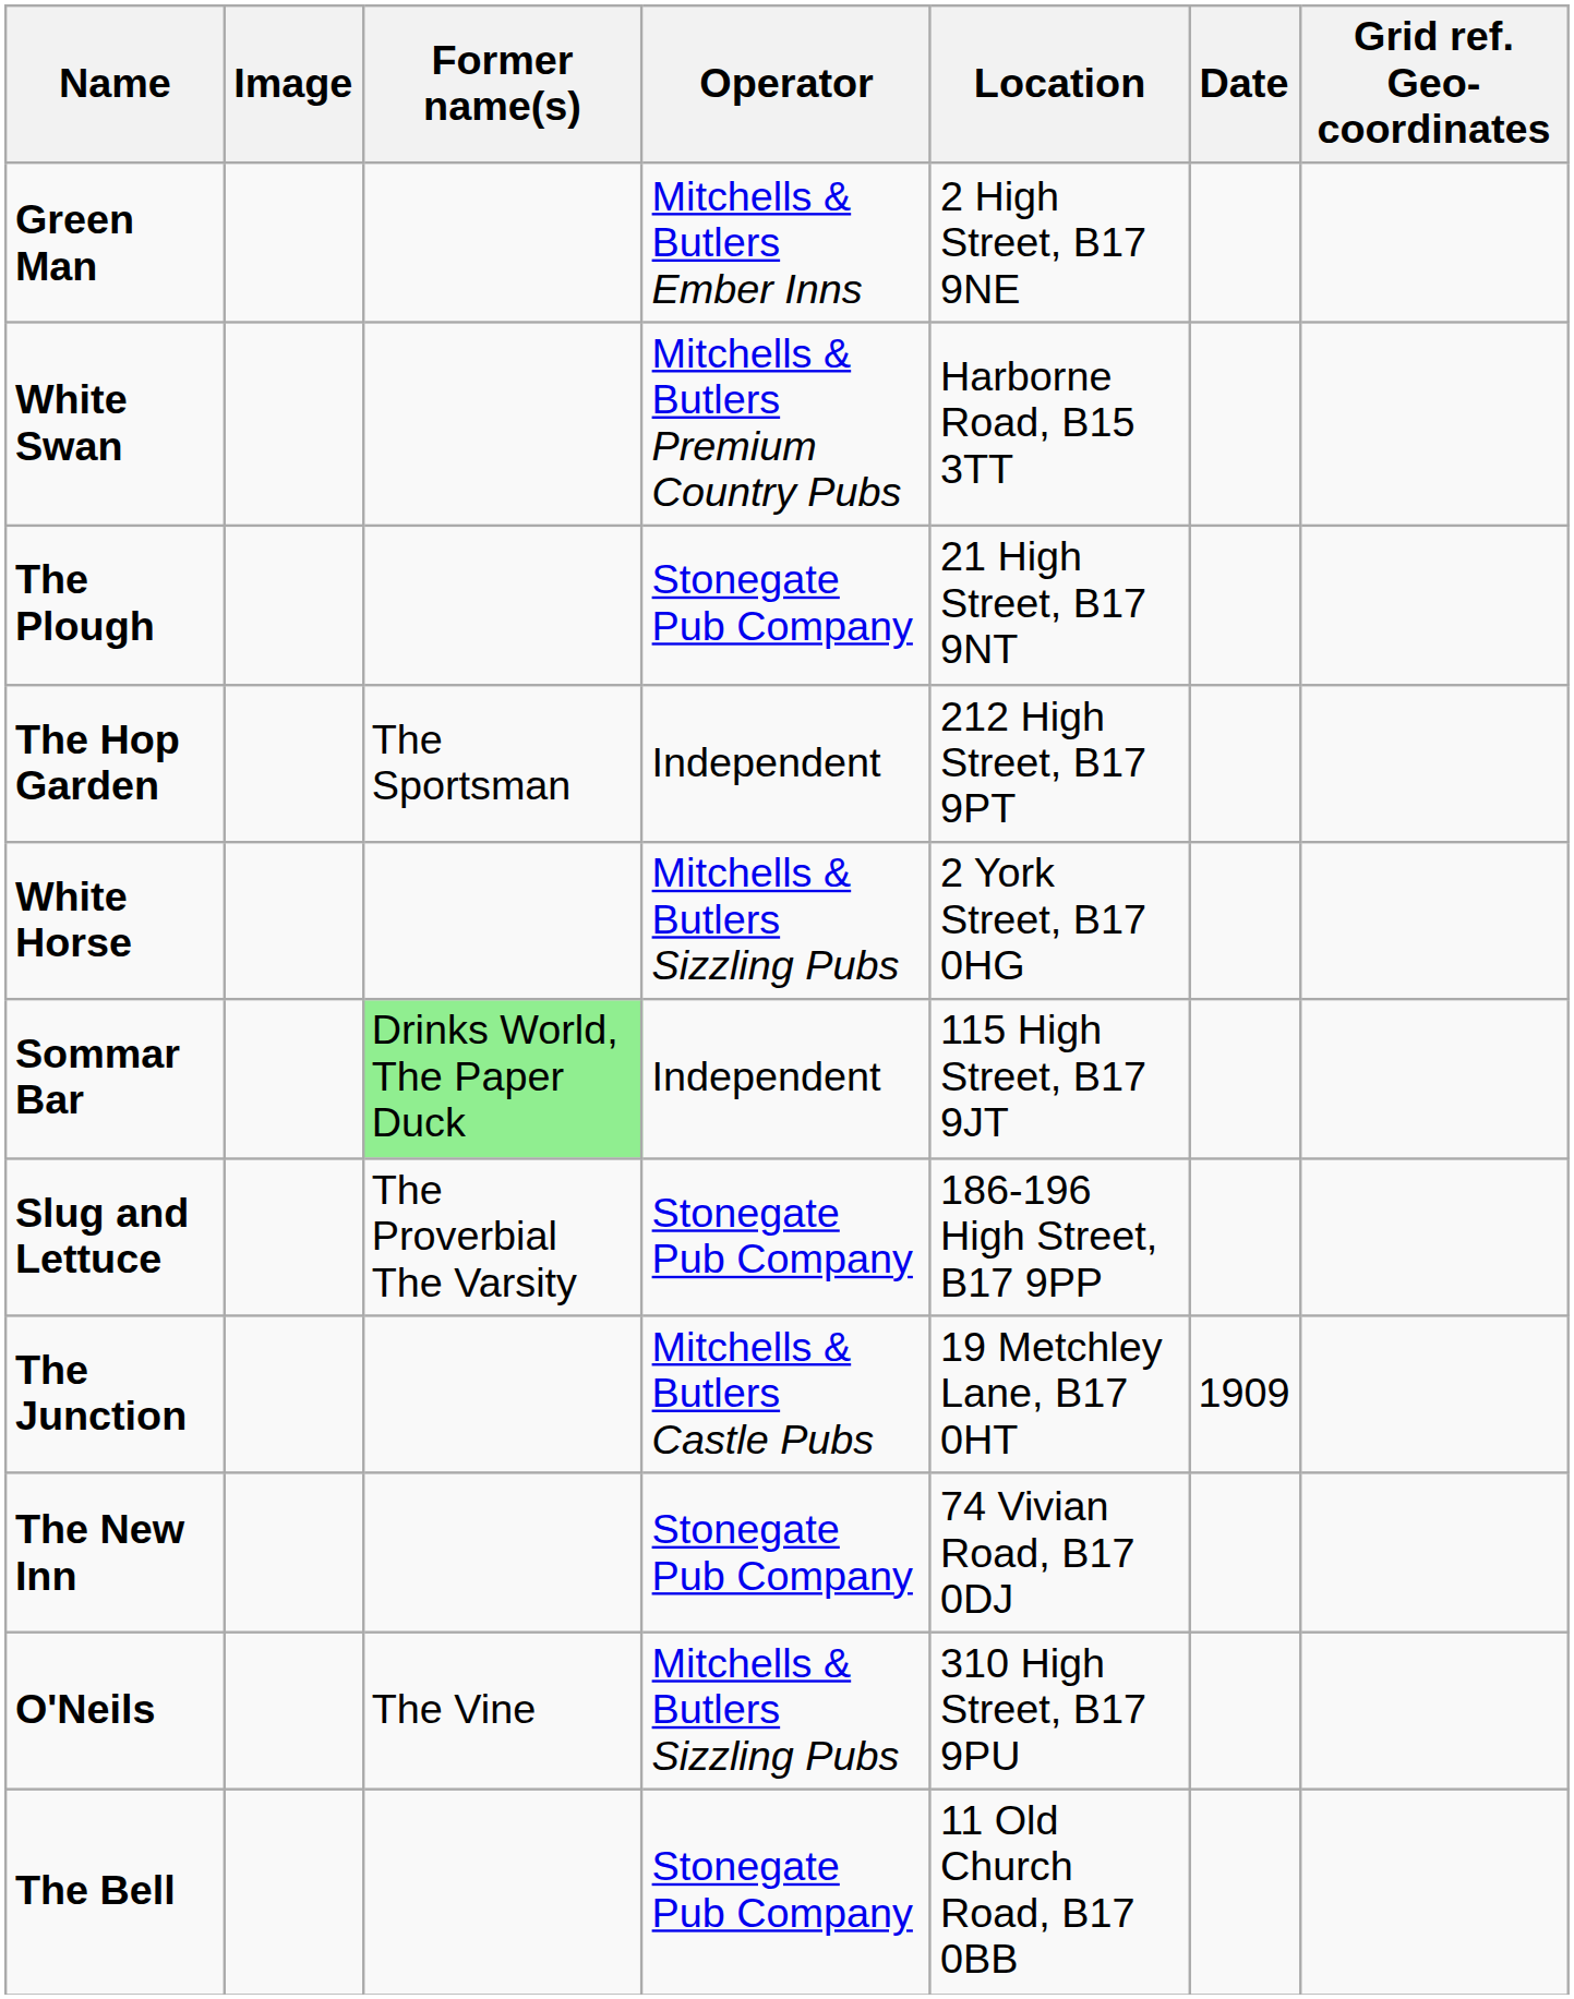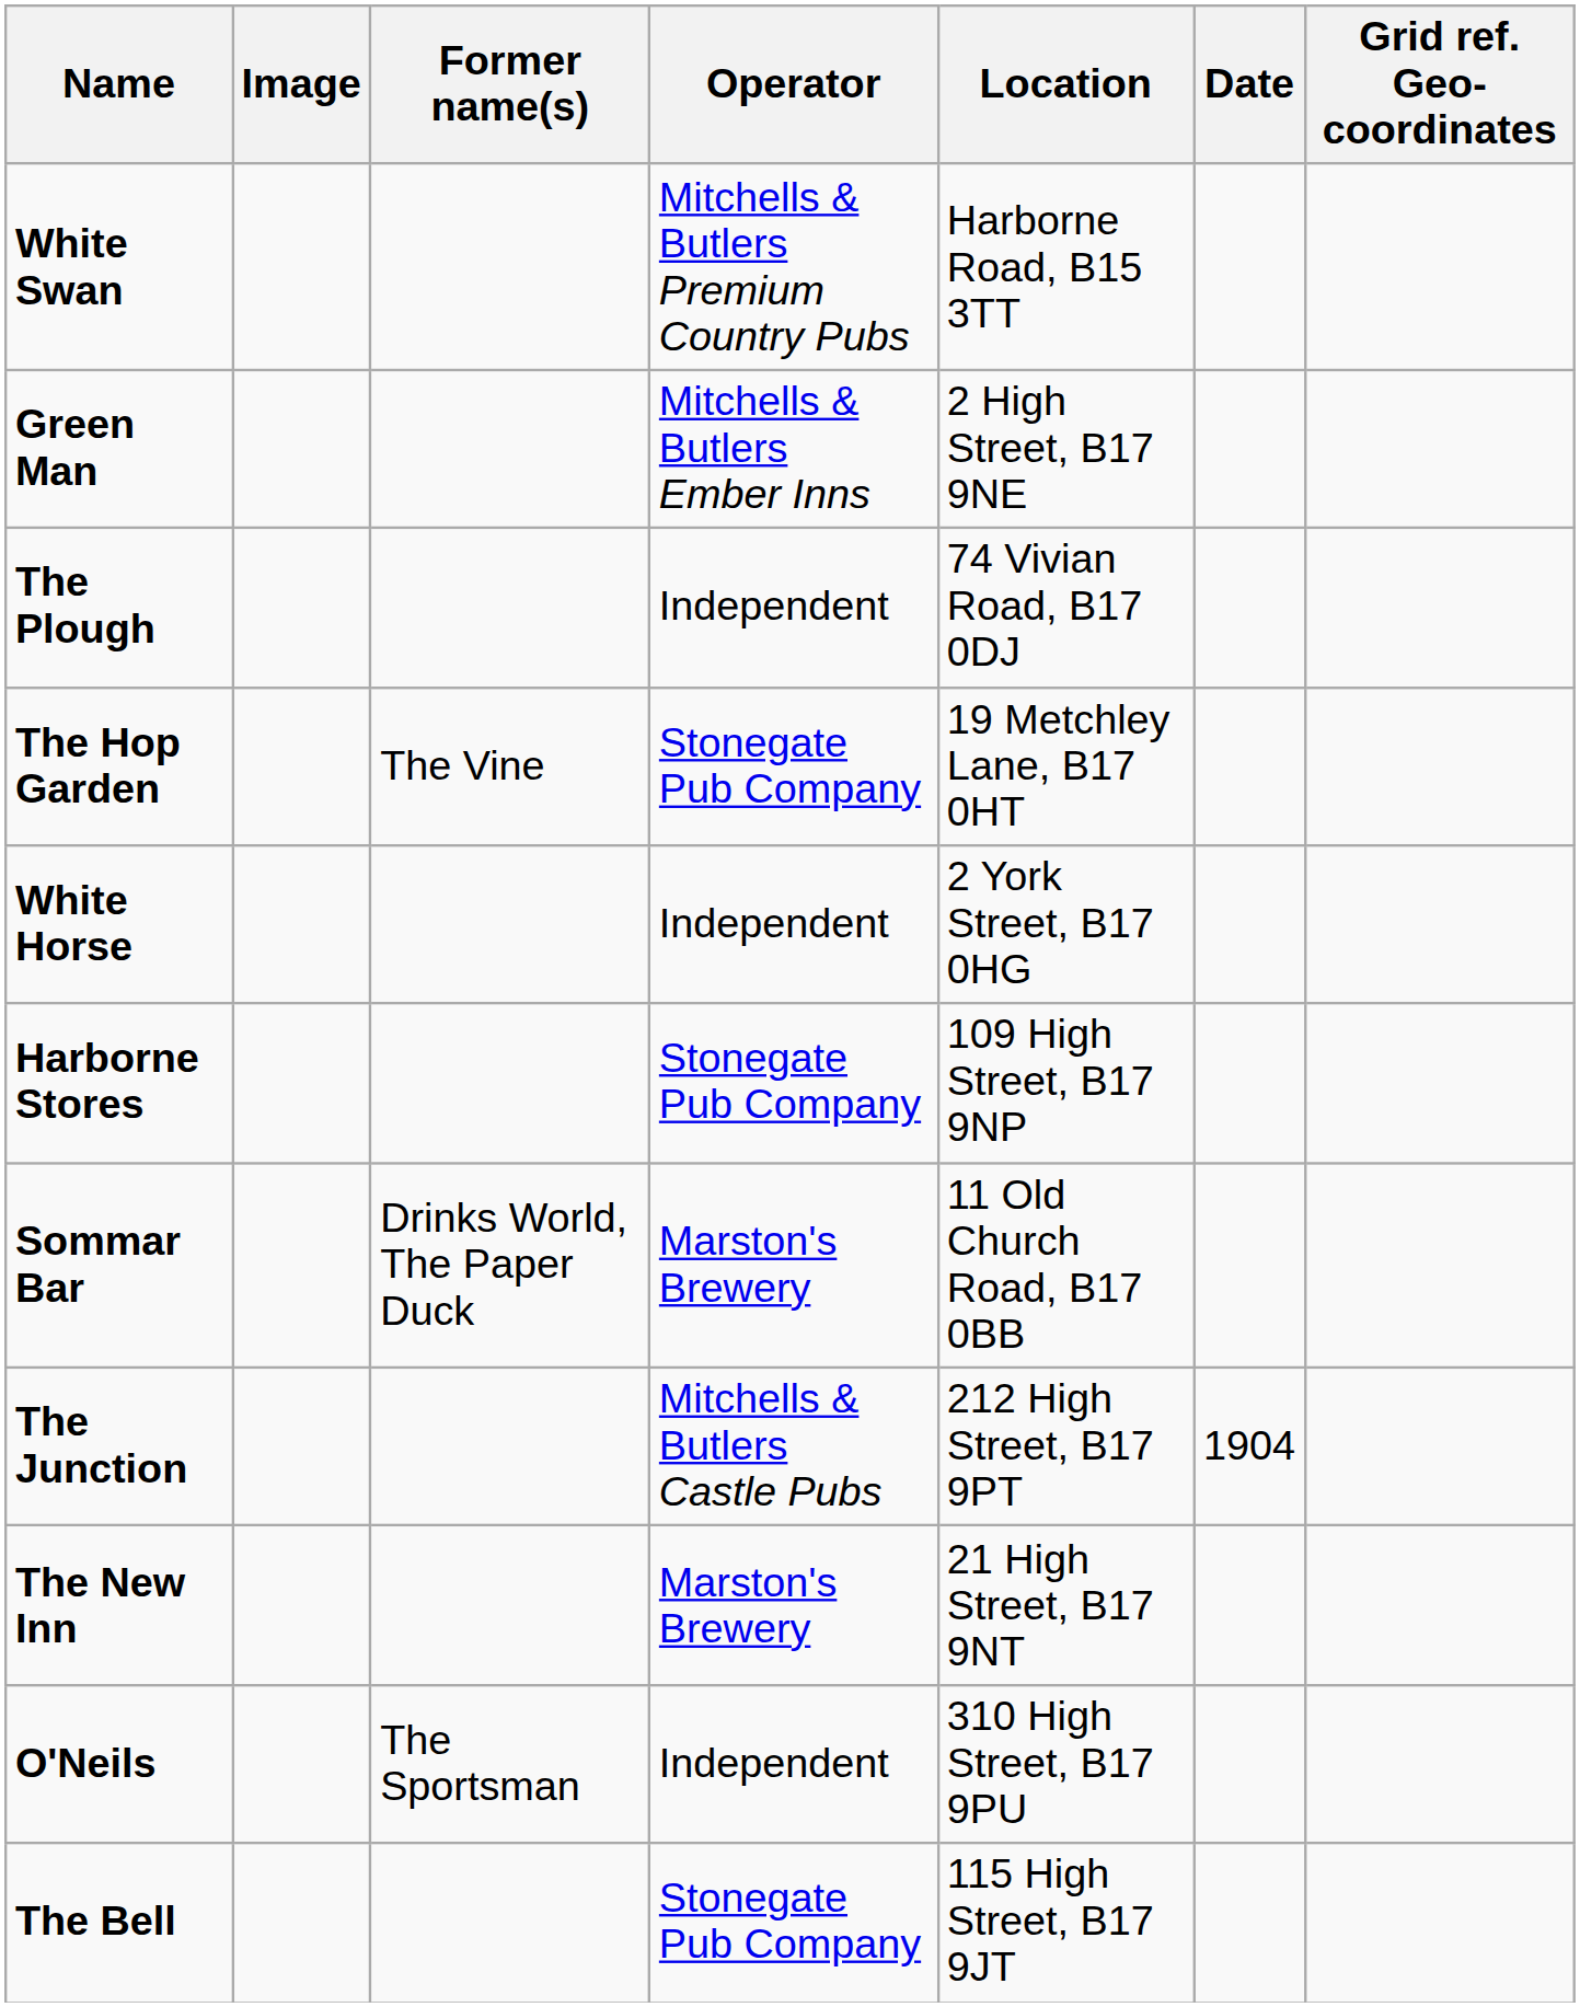rows swapped: White Swan <-> Green Man
The Plough | Operator: Stonegate Pub Company -> Independent
The Plough | Location: 21 High Street, B17 9NT -> 74 Vivian Road, B17 0DJ
The Hop Garden | Former name(s): The Sportsman -> The Vine
The Hop Garden | Operator: Independent -> Stonegate Pub Company
The Hop Garden | Location: 212 High Street, B17 9PT -> 19 Metchley Lane, B17 0HT
White Horse | Operator: Mitchells & Butlers Sizzling Pubs -> Independent
+ row: Harborne Stores | Stonegate Pub Company | 109 High Street, B17 9NP
Sommar Bar | Former name(s): lightgreen background -> no background
Sommar Bar | Operator: Independent -> Marston's Brewery
Sommar Bar | Location: 115 High Street, B17 9JT -> 11 Old Church Road, B17 0BB
- row: Slug and Lettuce | The Proverbial The Varsity | Stonegate Pub Company | 186-196 High Street, B17 9PP
The Junction | Location: 19 Metchley Lane, B17 0HT -> 212 High Street, B17 9PT
The Junction | Date: 1909 -> 1904
The New Inn | Operator: Stonegate Pub Company -> Marston's Brewery
The New Inn | Location: 74 Vivian Road, B17 0DJ -> 21 High Street, B17 9NT
O'Neils | Former name(s): The Vine -> The Sportsman
O'Neils | Operator: Mitchells & Butlers Sizzling Pubs -> Independent
The Bell | Location: 11 Old Church Road, B17 0BB -> 115 High Street, B17 9JT
